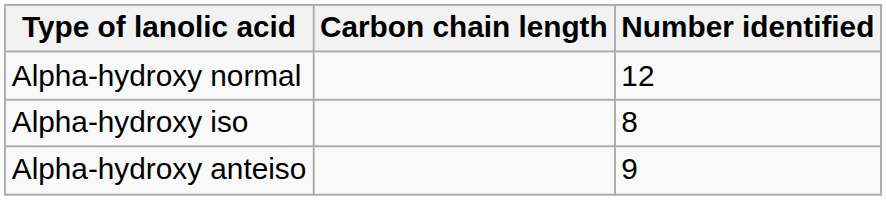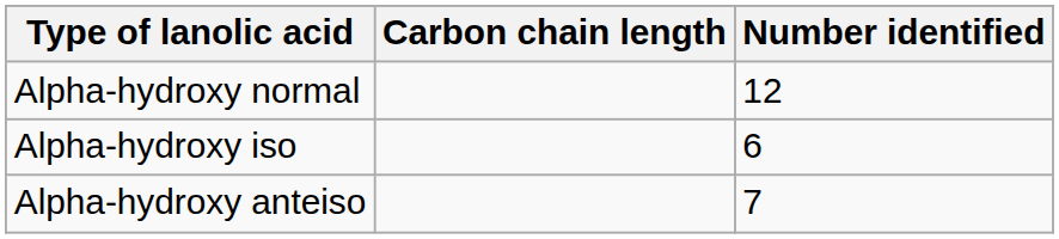Alpha-hydroxy iso | Number identified: 8 -> 6
Alpha-hydroxy anteiso | Number identified: 9 -> 7
